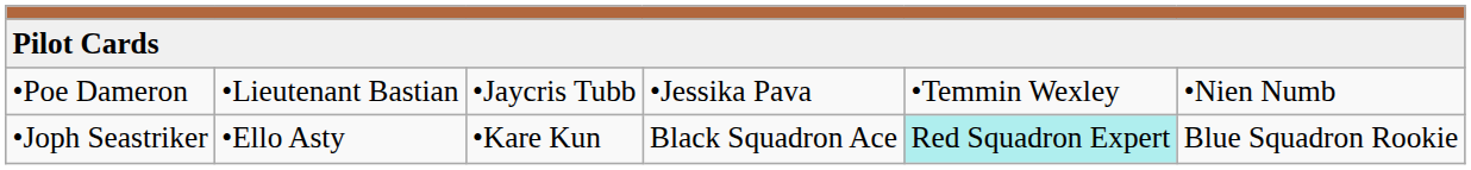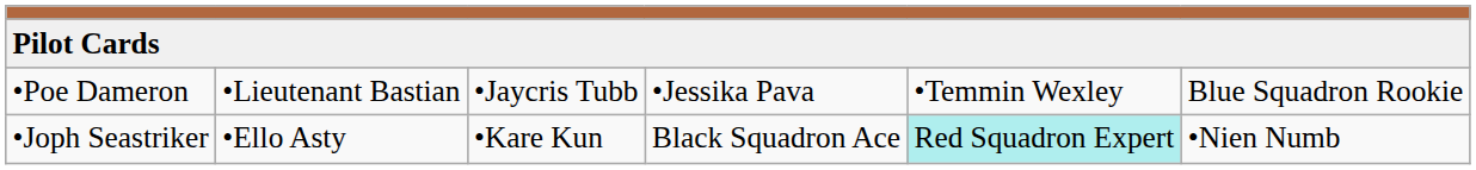•Poe Dameron | column 6: •Nien Numb -> Blue Squadron Rookie
•Joph Seastriker | column 6: Blue Squadron Rookie -> •Nien Numb
